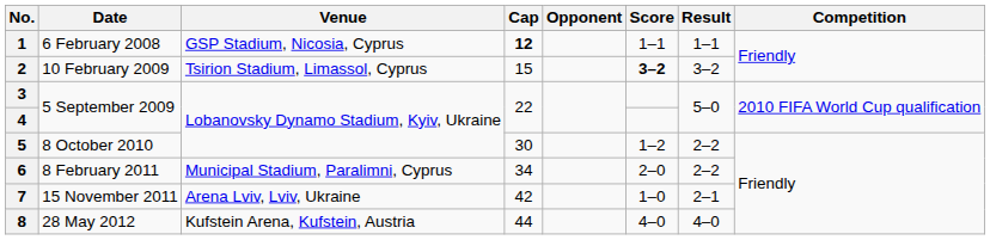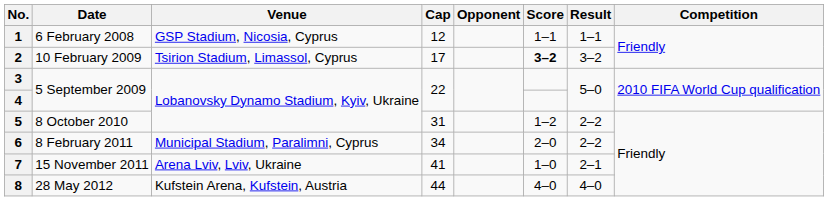1 | Cap: bold -> normal
2 | Cap: 15 -> 17
5 | Cap: 30 -> 31
7 | Cap: 42 -> 41
